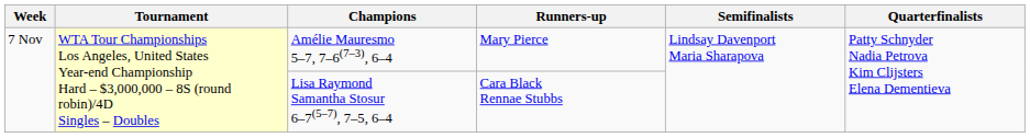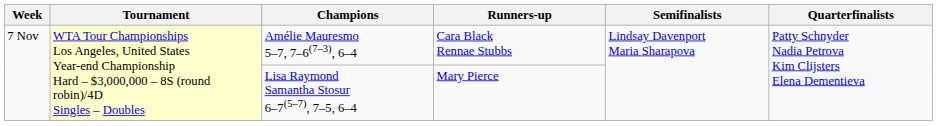Amélie Mauresmo 5–7, 7–6(7–3), 6–4 | Runners-up: Mary Pierce -> Cara Black Rennae Stubbs
Lisa Raymond Samantha Stosur 6–7(5–7), 7–5, 6–4 | Runners-up: Cara Black Rennae Stubbs -> Mary Pierce
